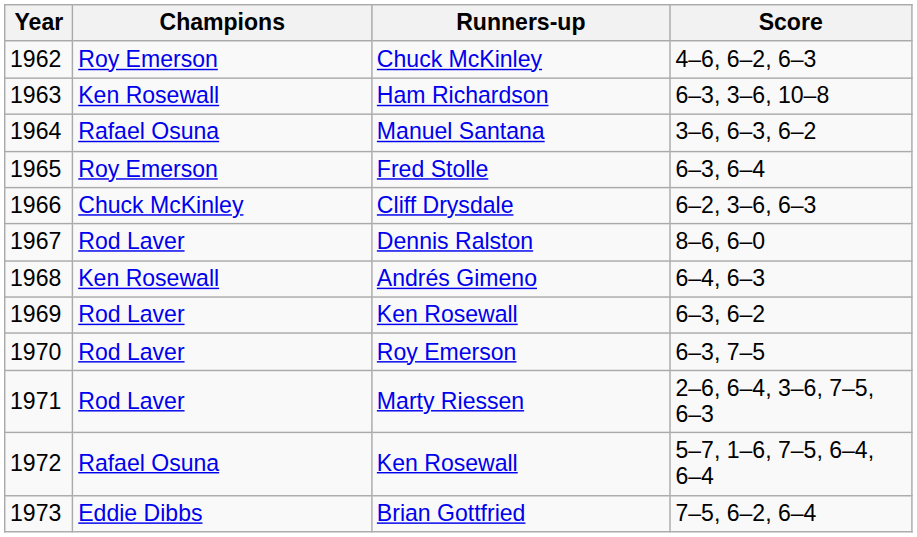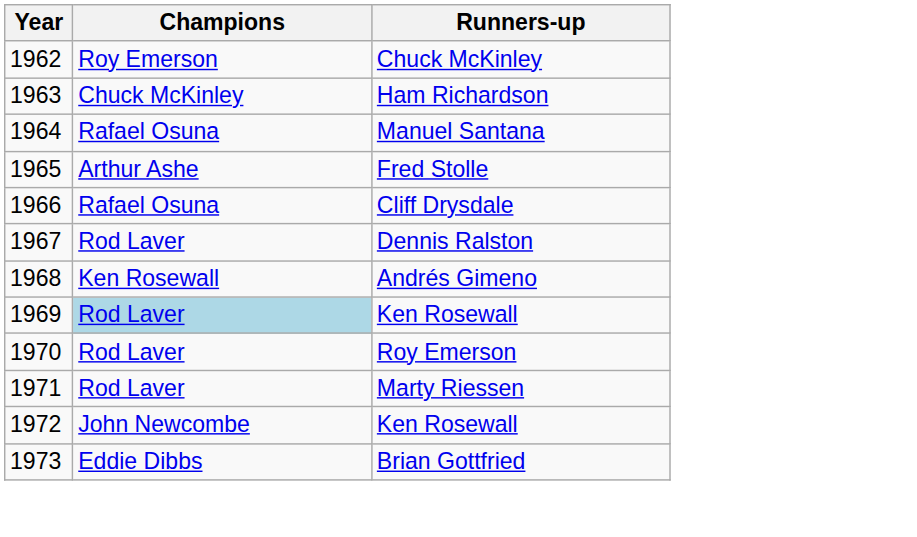- column: Score | 4–6, 6–2, 6–3 | 6–3, 3–6, 10–8 | 3–6, 6–3, 6–2 | 6–3, 6–4 | 6–2, 3–6, 6–3 | 8–6, 6–0 | 6–4, 6–3 | 6–3, 6–2 | 6–3, 7–5 | 2–6, 6–4, 3–6, 7–5, 6–3 | 5–7, 1–6, 7–5, 6–4, 6–4 | 7–5, 6–2, 6–4
Ham Richardson | Champions: Ken Rosewall -> Chuck McKinley
Fred Stolle | Champions: Roy Emerson -> Arthur Ashe
Cliff Drysdale | Champions: Chuck McKinley -> Rafael Osuna
1969 / Ken Rosewall | Champions: no background -> lightblue background
1972 / Ken Rosewall | Champions: Rafael Osuna -> John Newcombe
